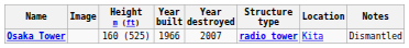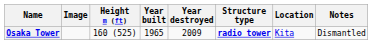Osaka Tower | Year built: 1966 -> 1965
Osaka Tower | Year destroyed: 2007 -> 2009
